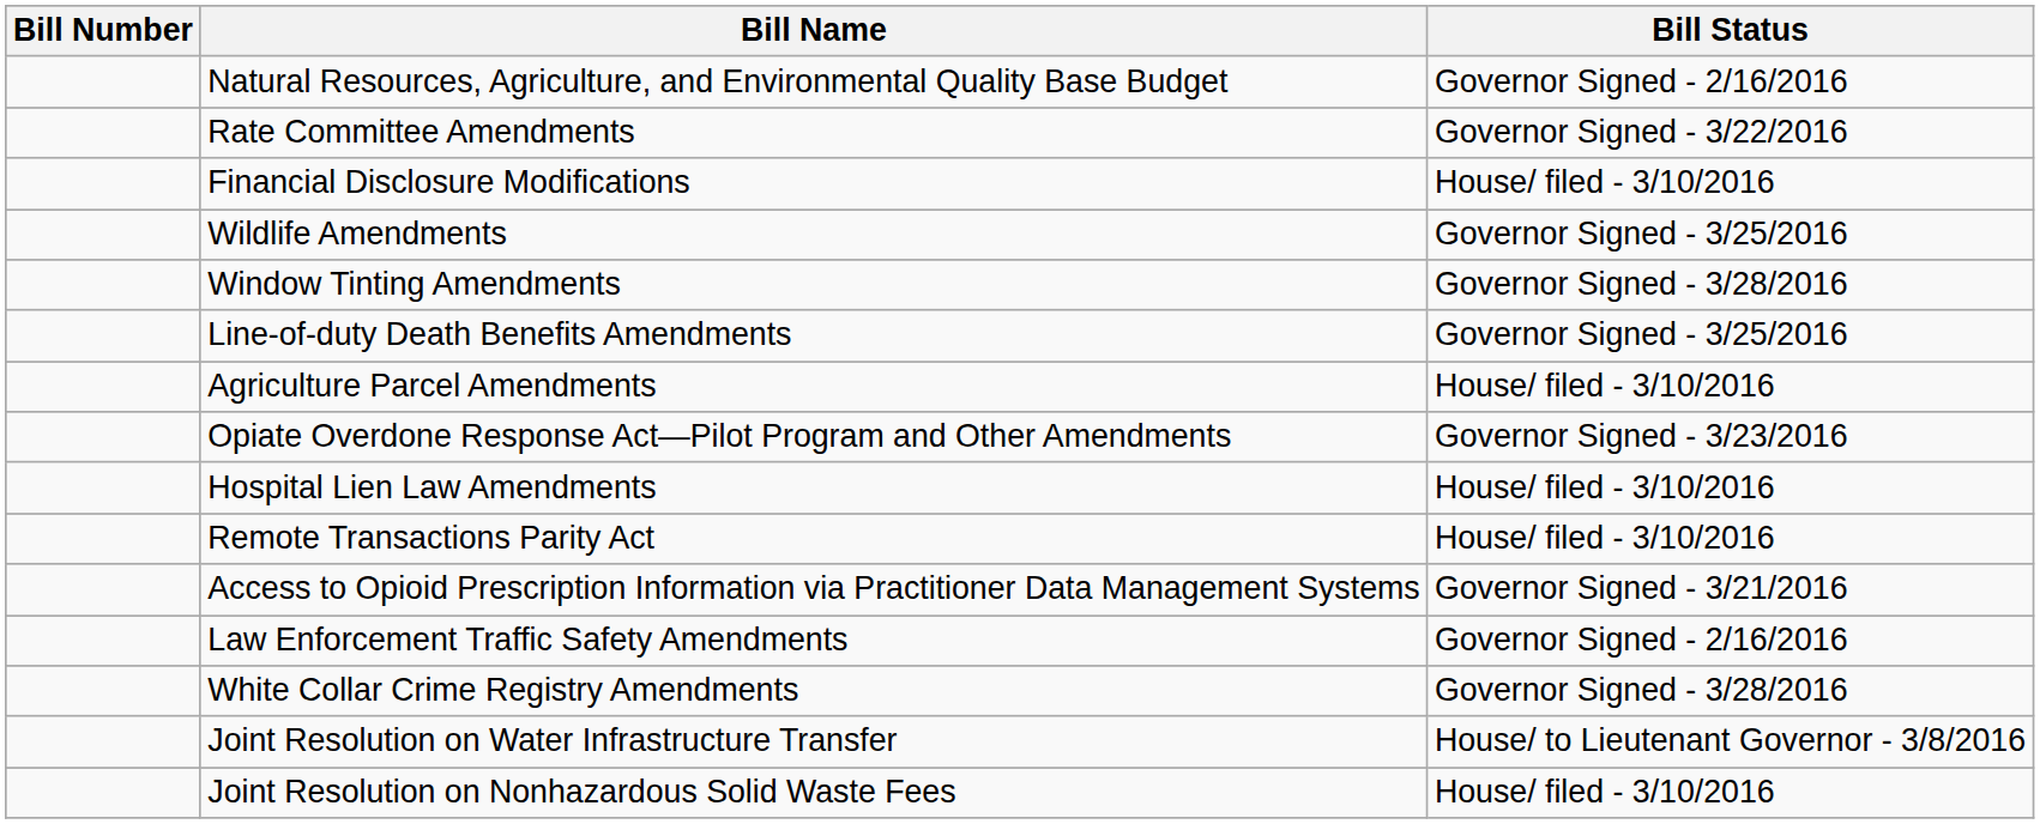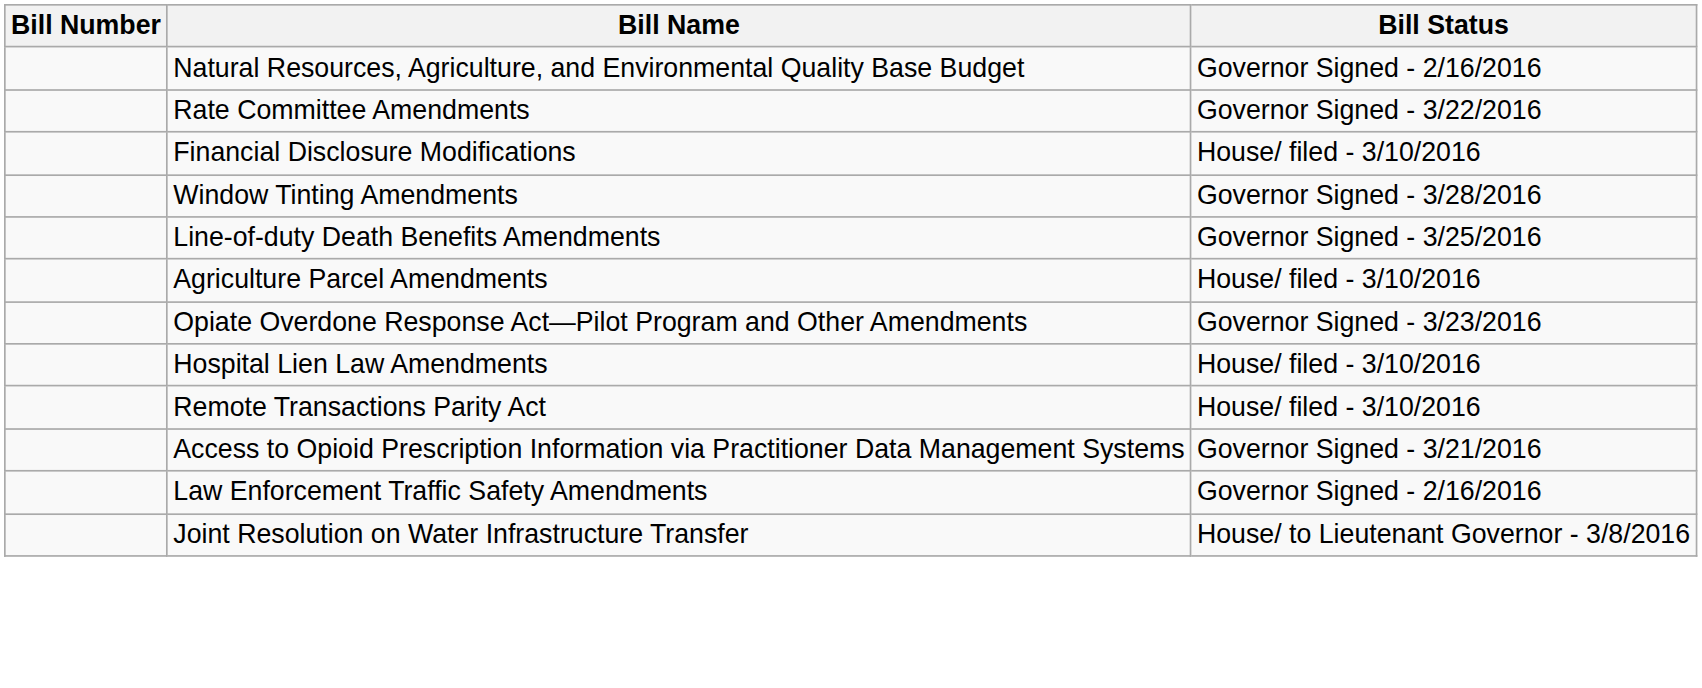- row: Wildlife Amendments | Governor Signed - 3/25/2016
- row: White Collar Crime Registry Amendments | Governor Signed - 3/28/2016
- row: Joint Resolution on Nonhazardous Solid Waste Fees | House/ filed - 3/10/2016
